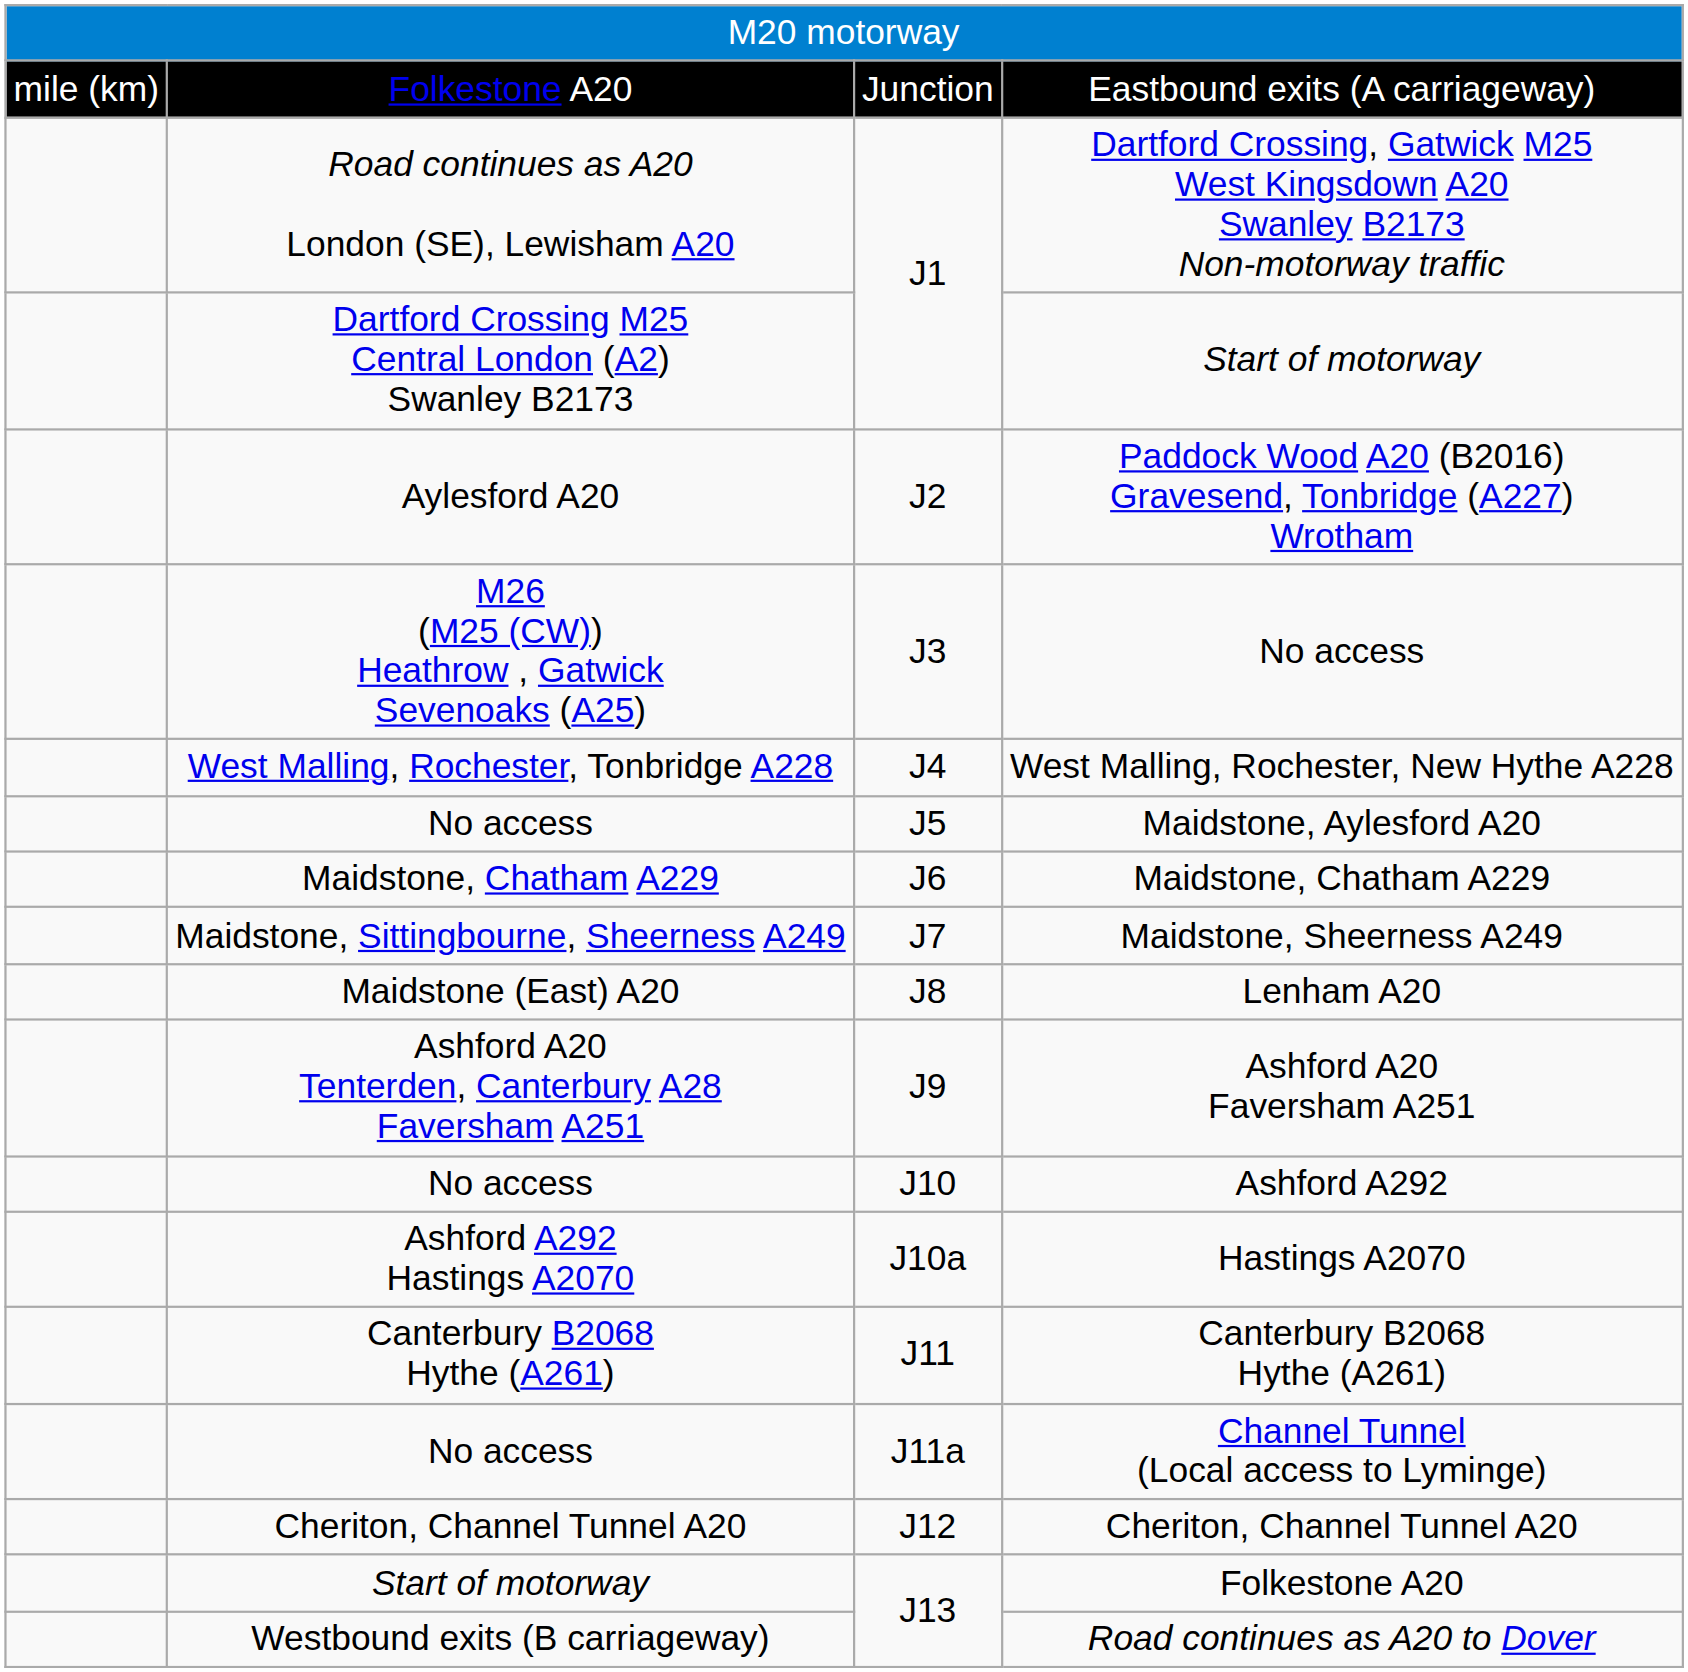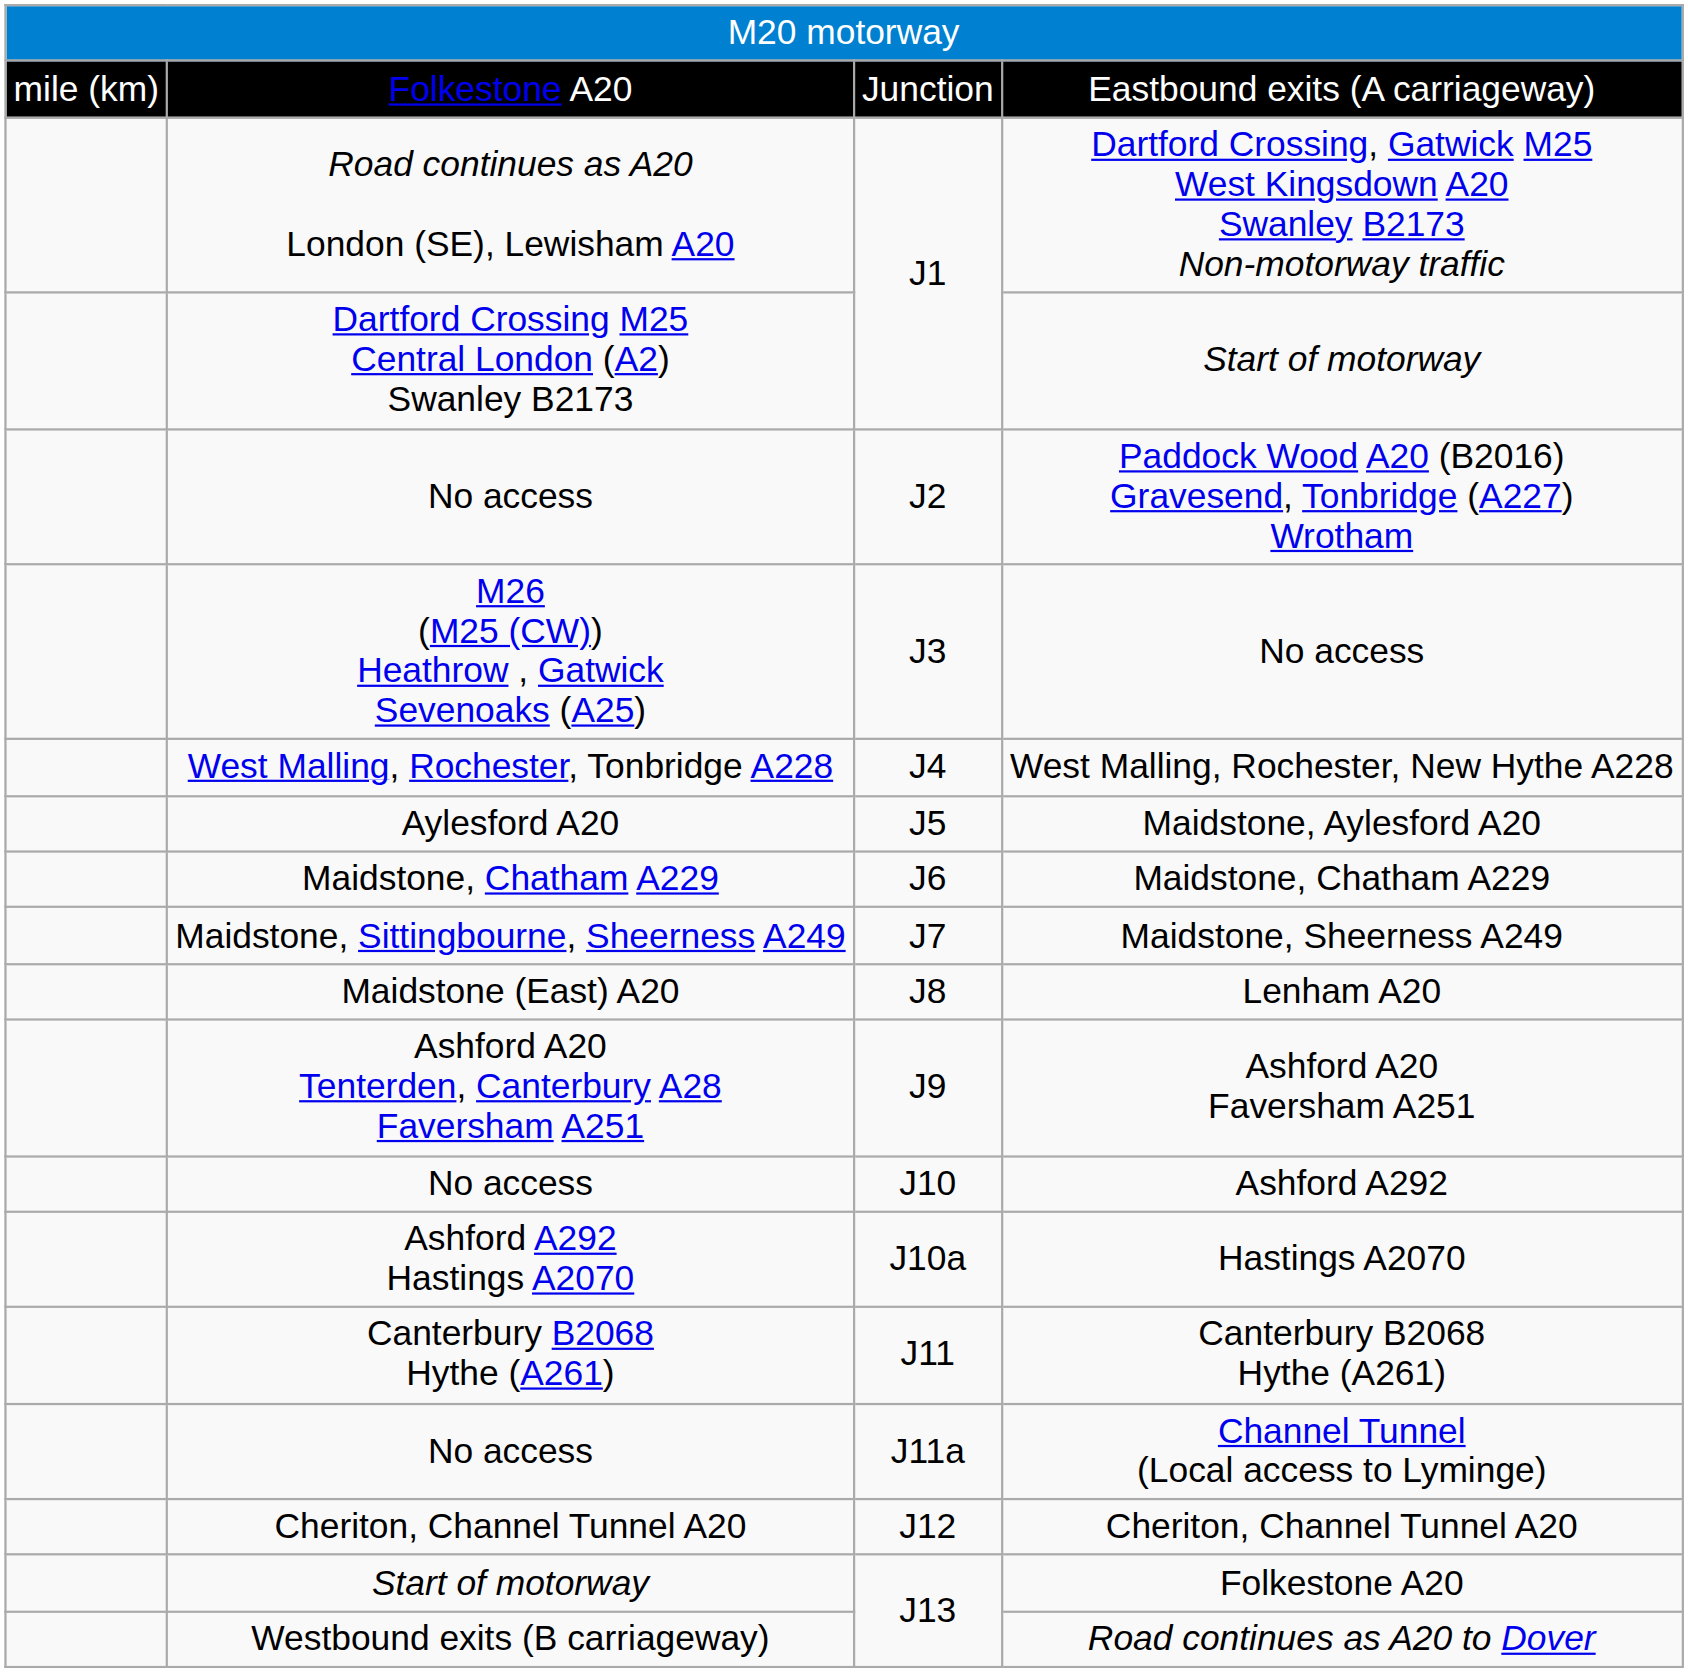Paddock Wood A20 (B2016) Gravesend, Tonbridge (A227) Wrotham | column 2: Aylesford A20 -> No access
Maidstone, Aylesford A20 | column 2: No access -> Aylesford A20
